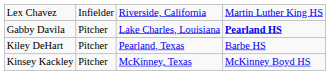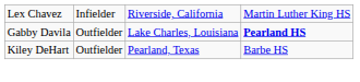Gabby Davila | column 2: Pitcher -> Outfielder
Kiley DeHart | column 2: Pitcher -> Outfielder
- row: Kinsey Kackley | Pitcher | McKinney, Texas | McKinney Boyd HS
